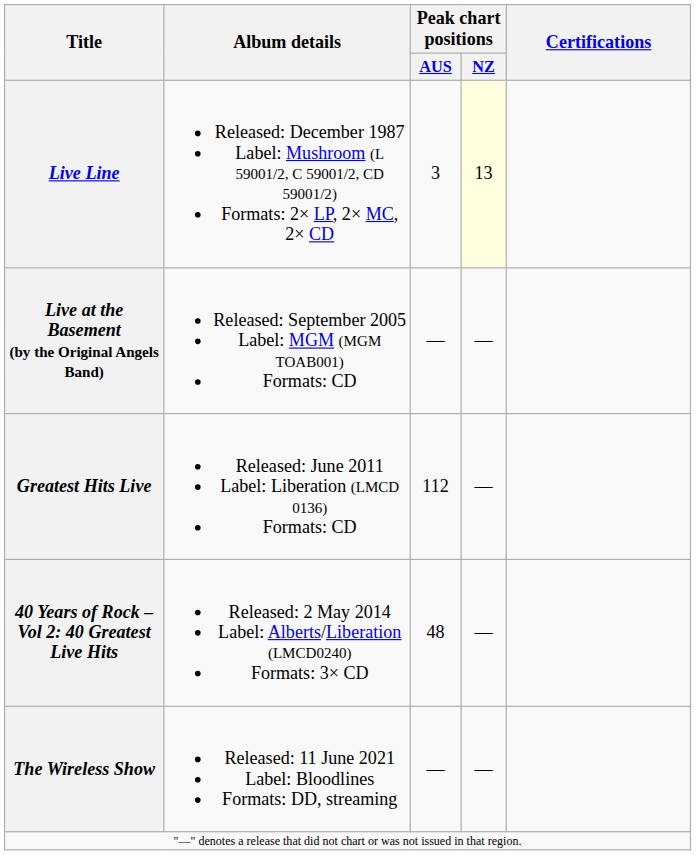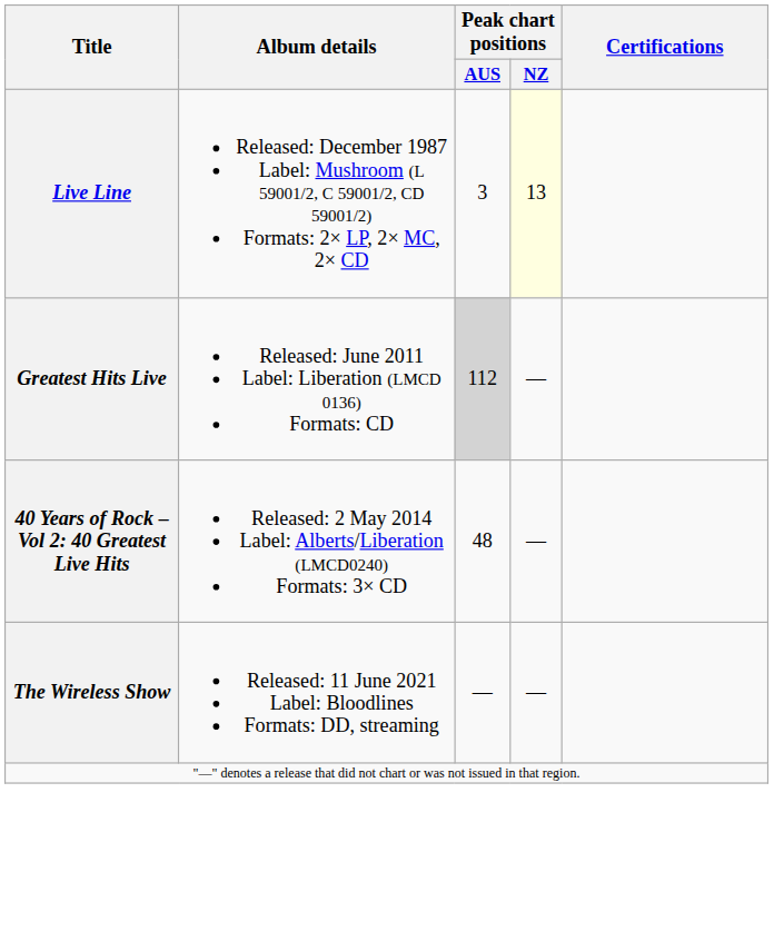- row: Live at the Basement (by the Original Angels Band) | Released: September 2005 Label: MGM (MGM TOAB001) Formats: CD | — | —
Greatest Hits Live | Peak chart positions / AUS: no background -> lightgrey background
